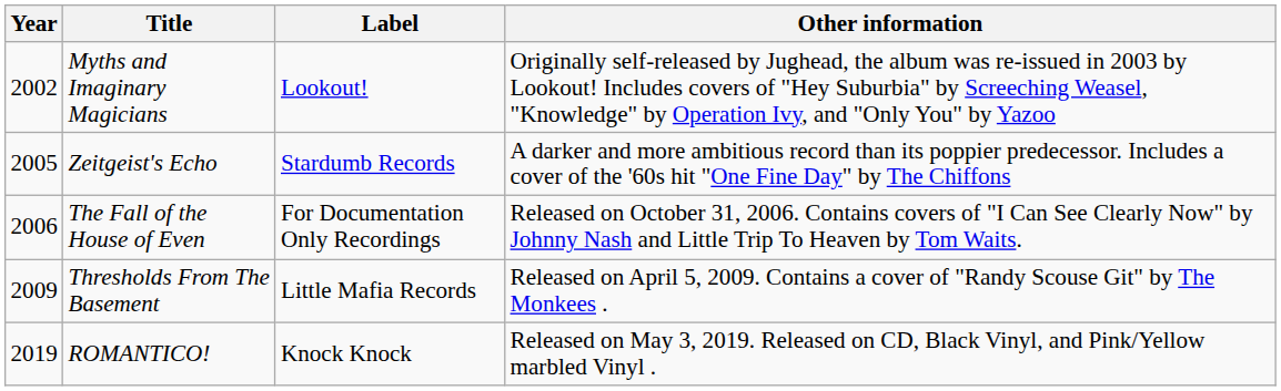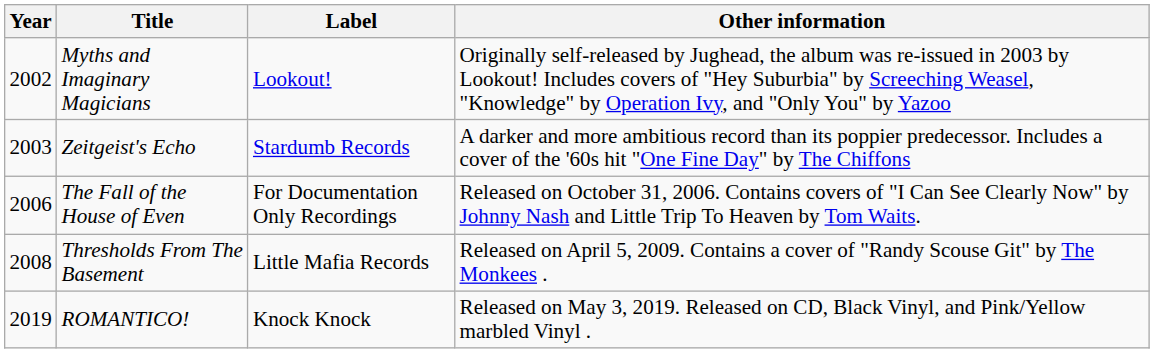Zeitgeist's Echo | Year: 2005 -> 2003
Thresholds From The Basement | Year: 2009 -> 2008
